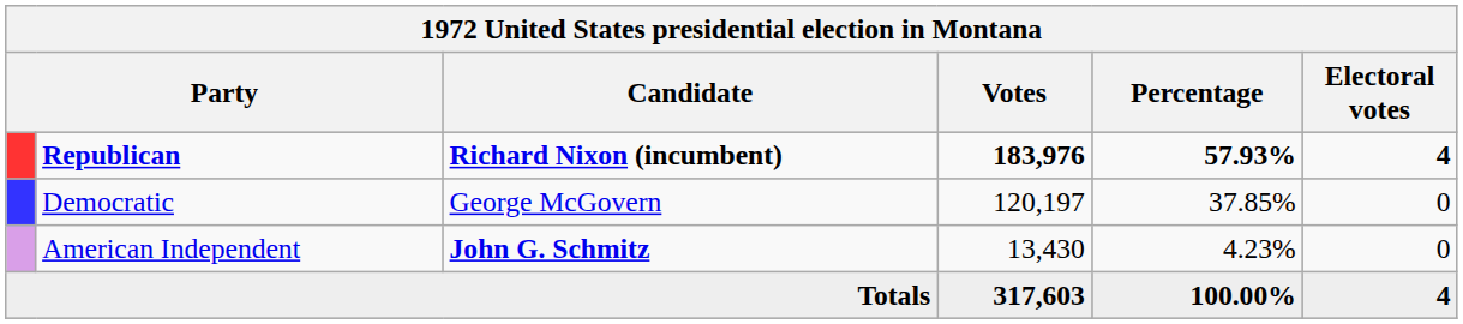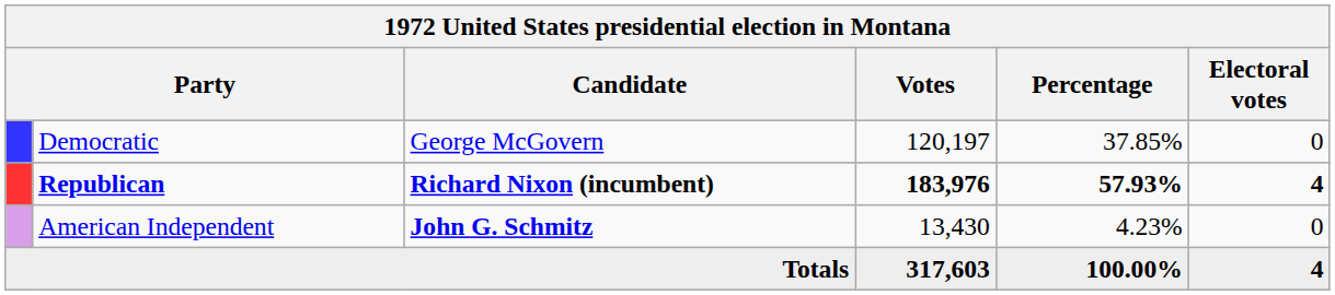rows swapped: Republican <-> Democratic
